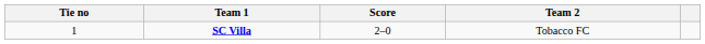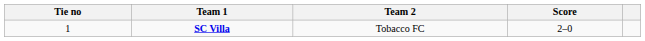columns swapped: Score <-> Team 2
